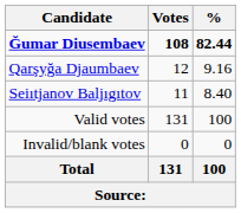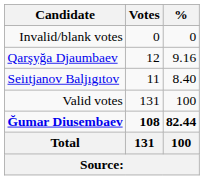rows swapped: Ğumar Diusembaev <-> Invalid/blank votes
